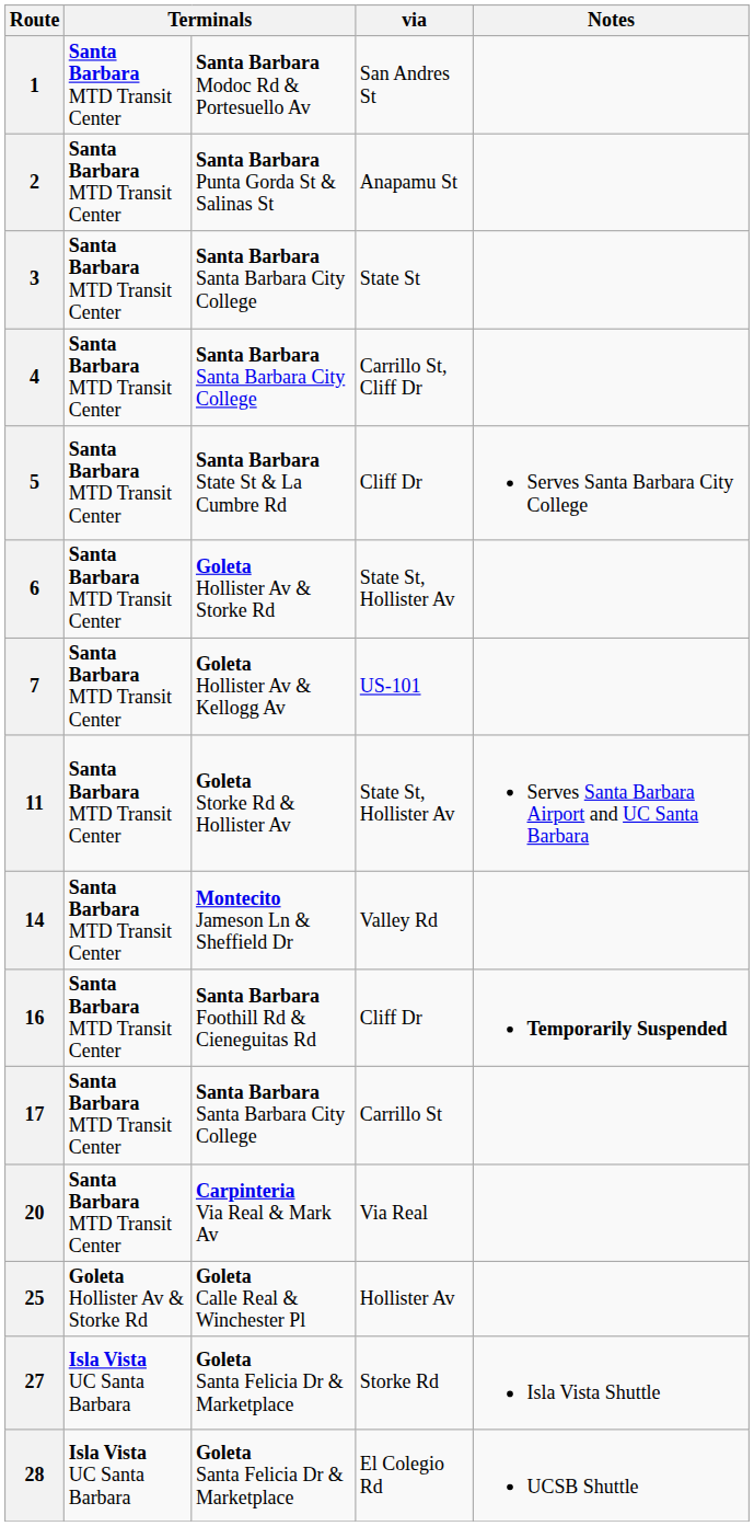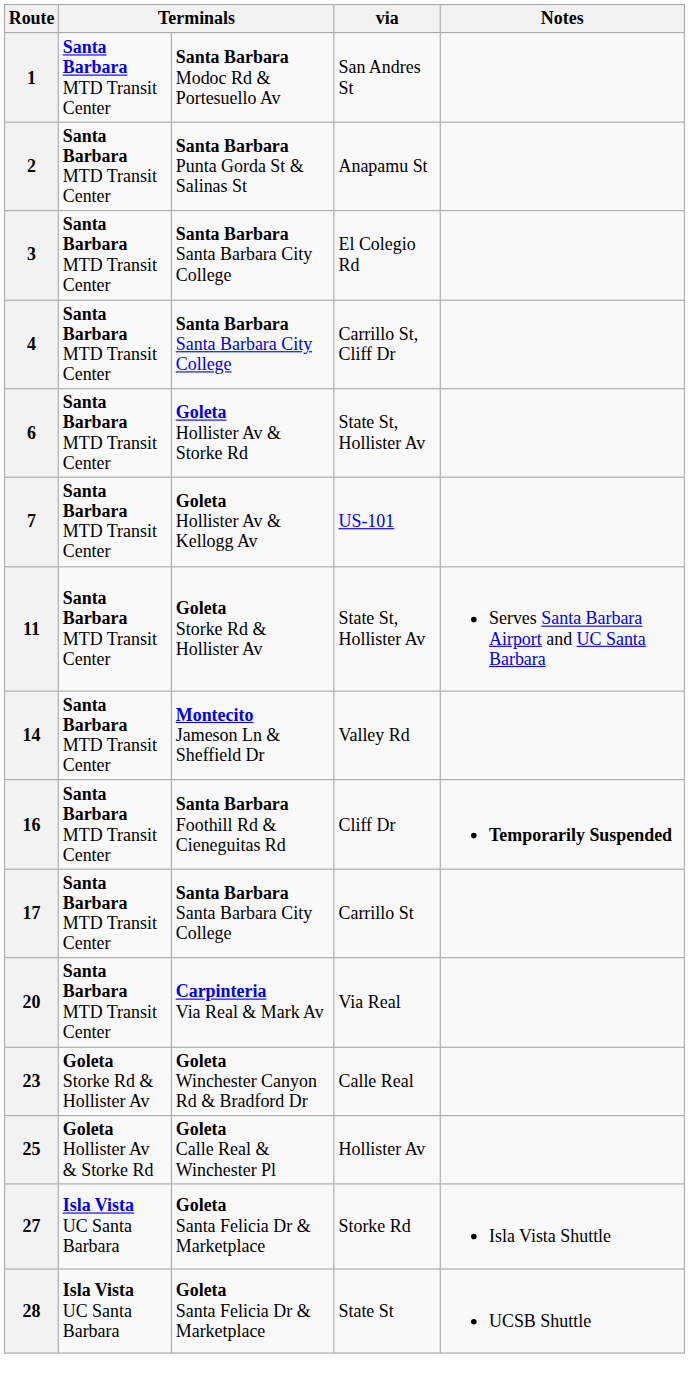3 | via: State St -> El Colegio Rd
- row: 5 | Santa Barbara MTD Transit Center | Santa Barbara State St & La Cumbre Rd | Cliff Dr | Serves Santa Barbara City College
+ row: 23 | Goleta Storke Rd & Hollister Av | Goleta Winchester Canyon Rd & Bradford Dr | Calle Real
28 | via: El Colegio Rd -> State St
